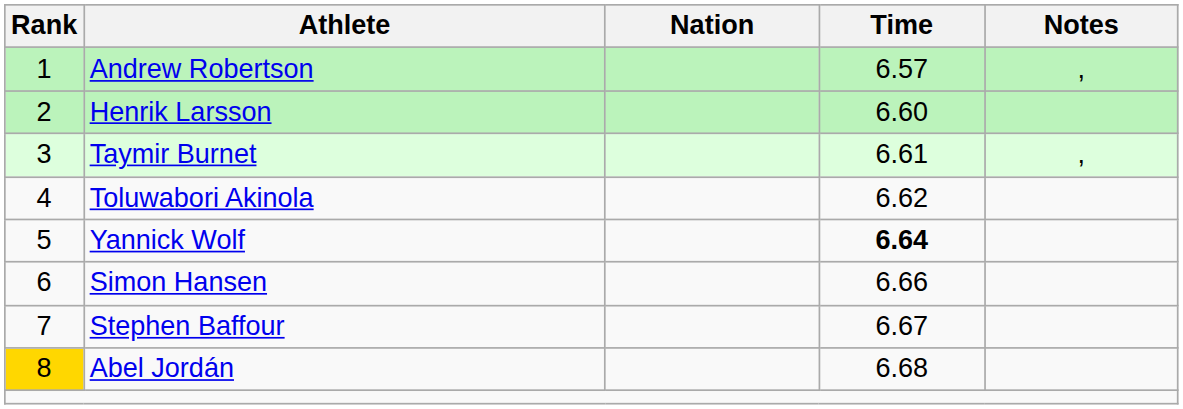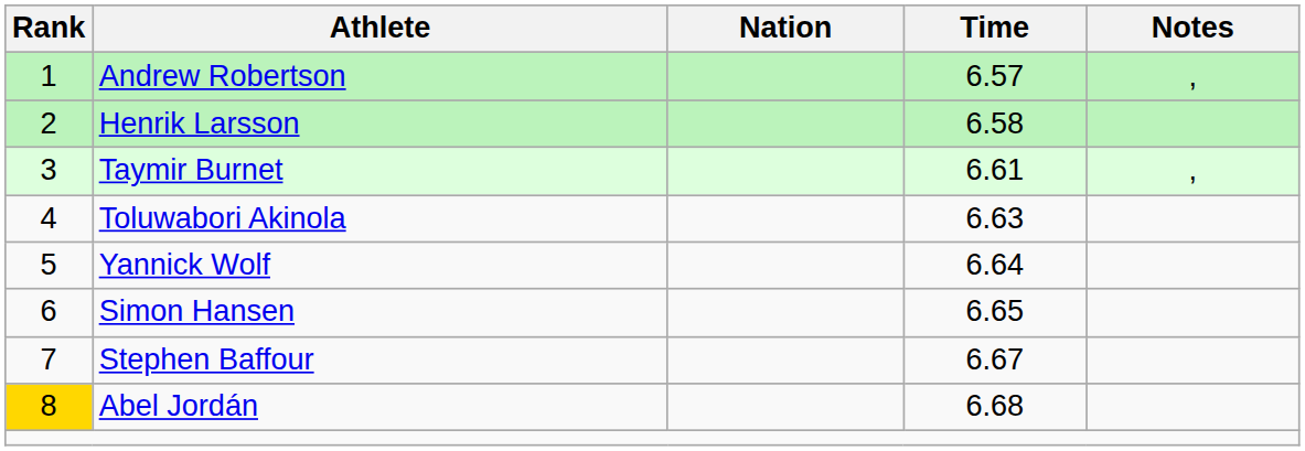Henrik Larsson | Time: 6.60 -> 6.58
Toluwabori Akinola | Time: 6.62 -> 6.63
Yannick Wolf | Time: bold -> normal
Simon Hansen | Time: 6.66 -> 6.65
